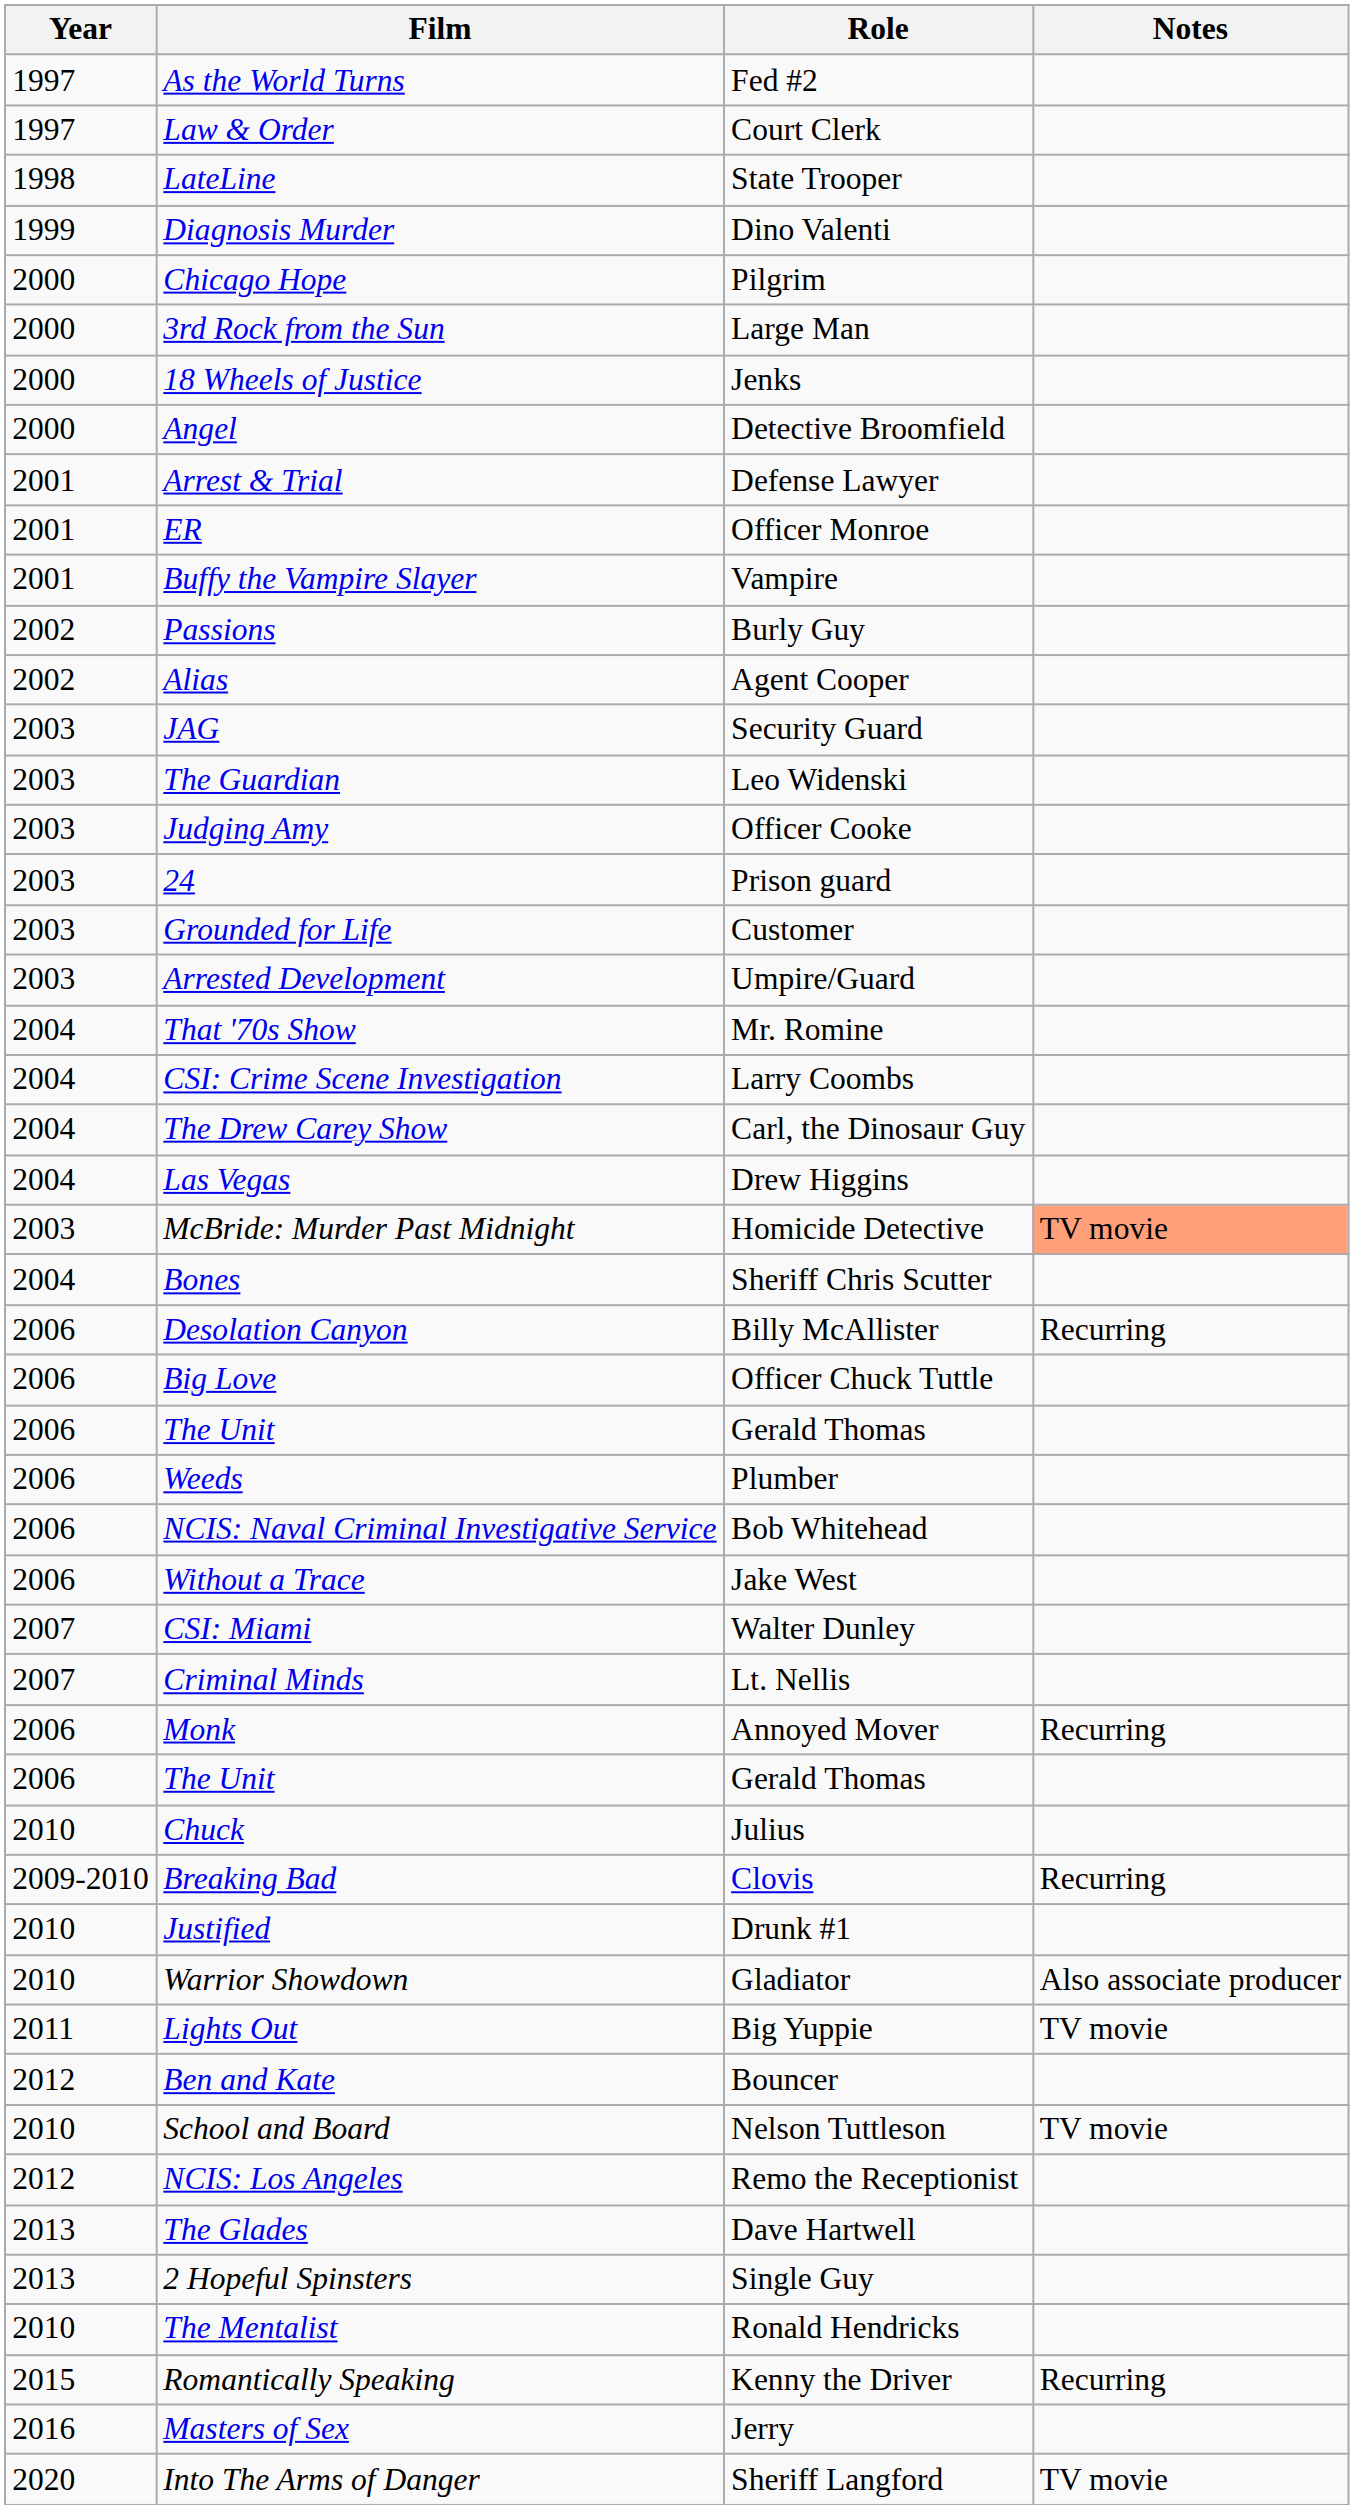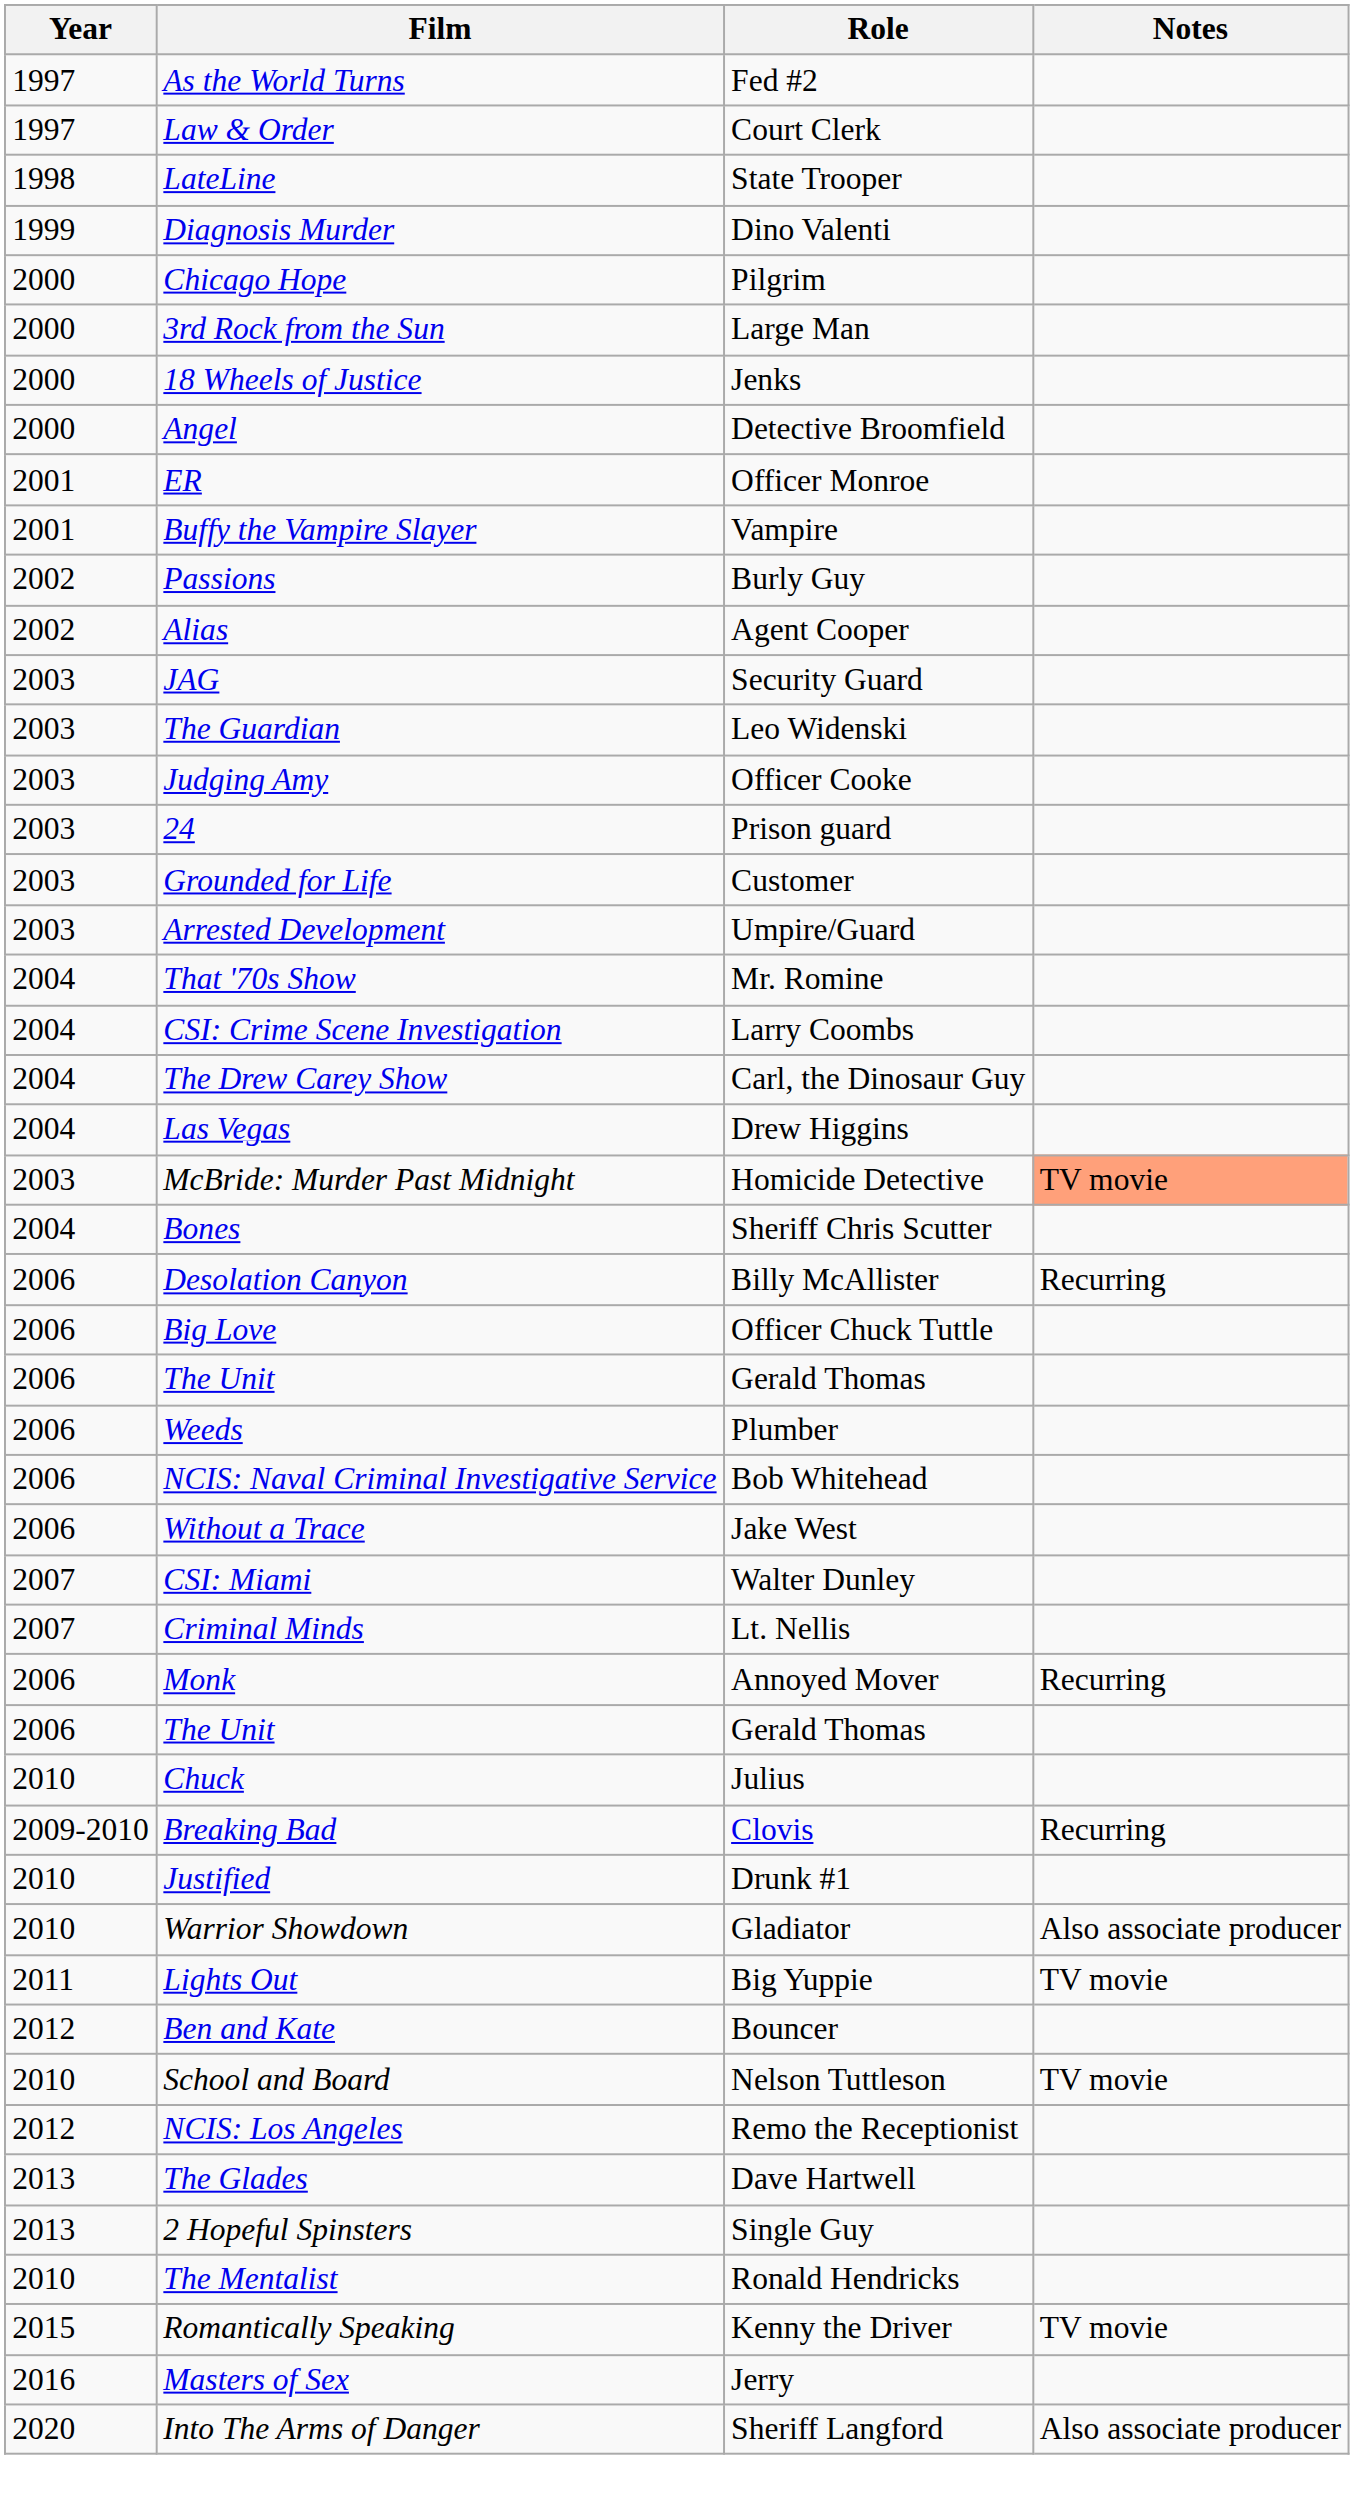- row: 2001 | Arrest & Trial | Defense Lawyer
Romantically Speaking | Notes: Recurring -> TV movie
Into The Arms of Danger | Notes: TV movie -> Also associate producer
